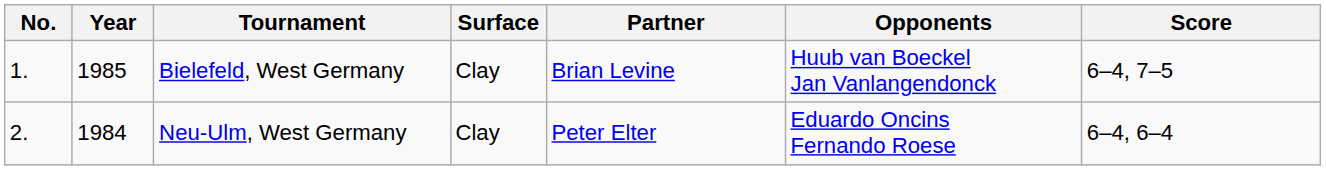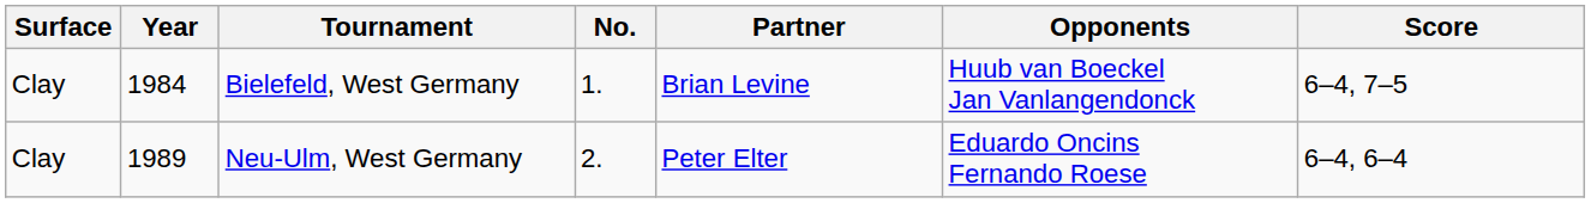columns swapped: No. <-> Surface
Bielefeld, West Germany | Year: 1985 -> 1984
Neu-Ulm, West Germany | Year: 1984 -> 1989
